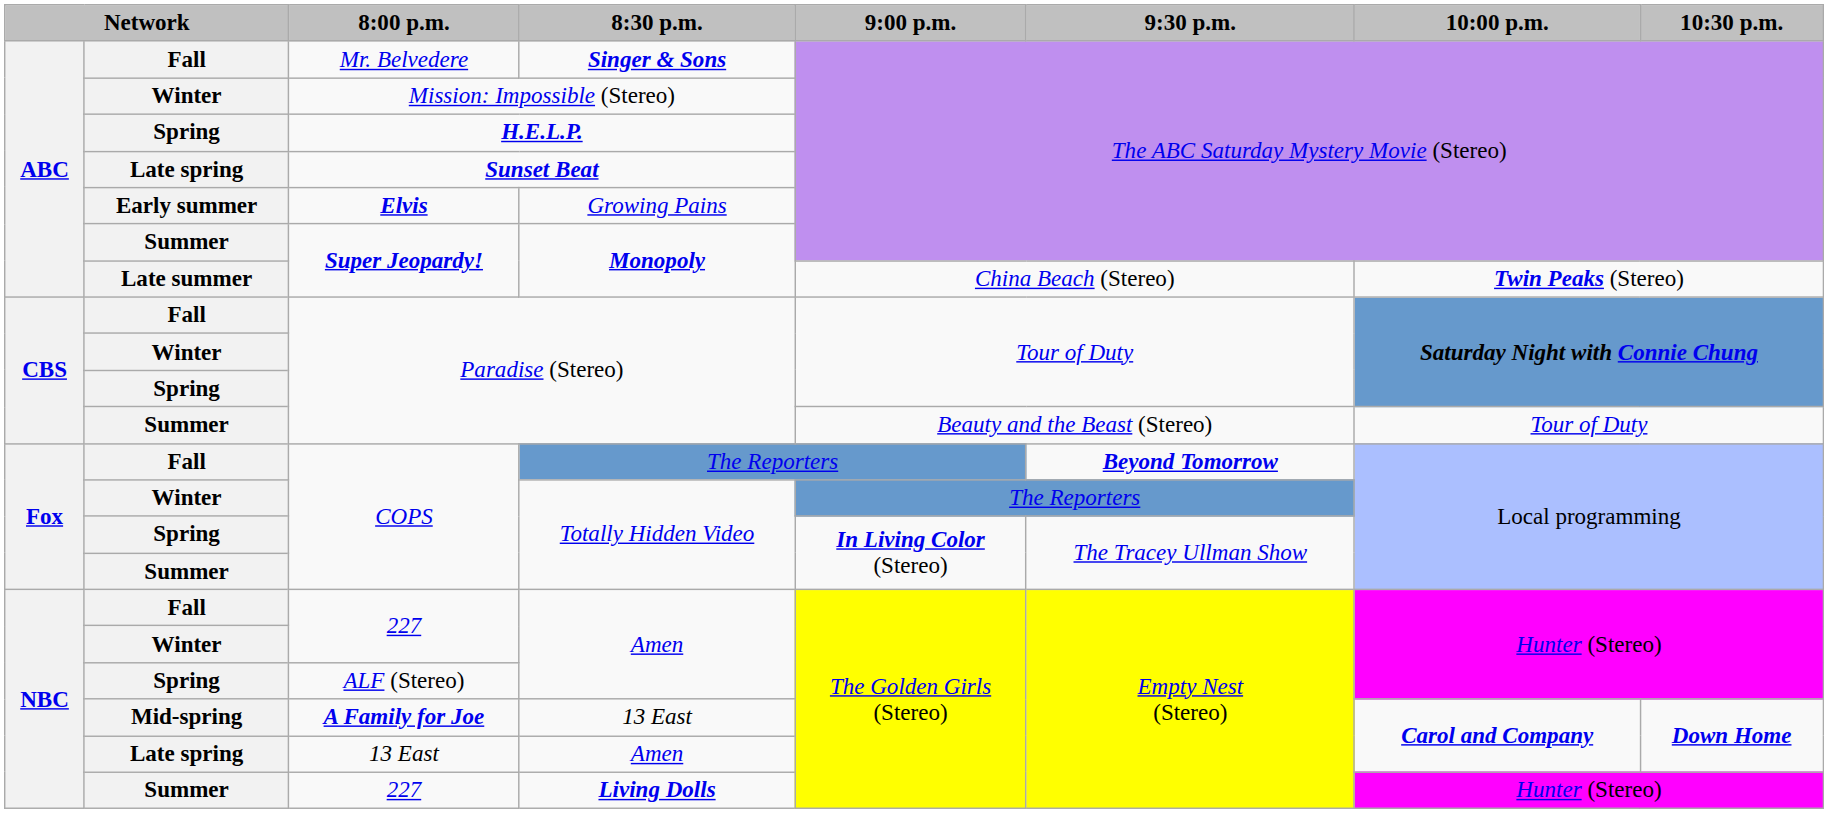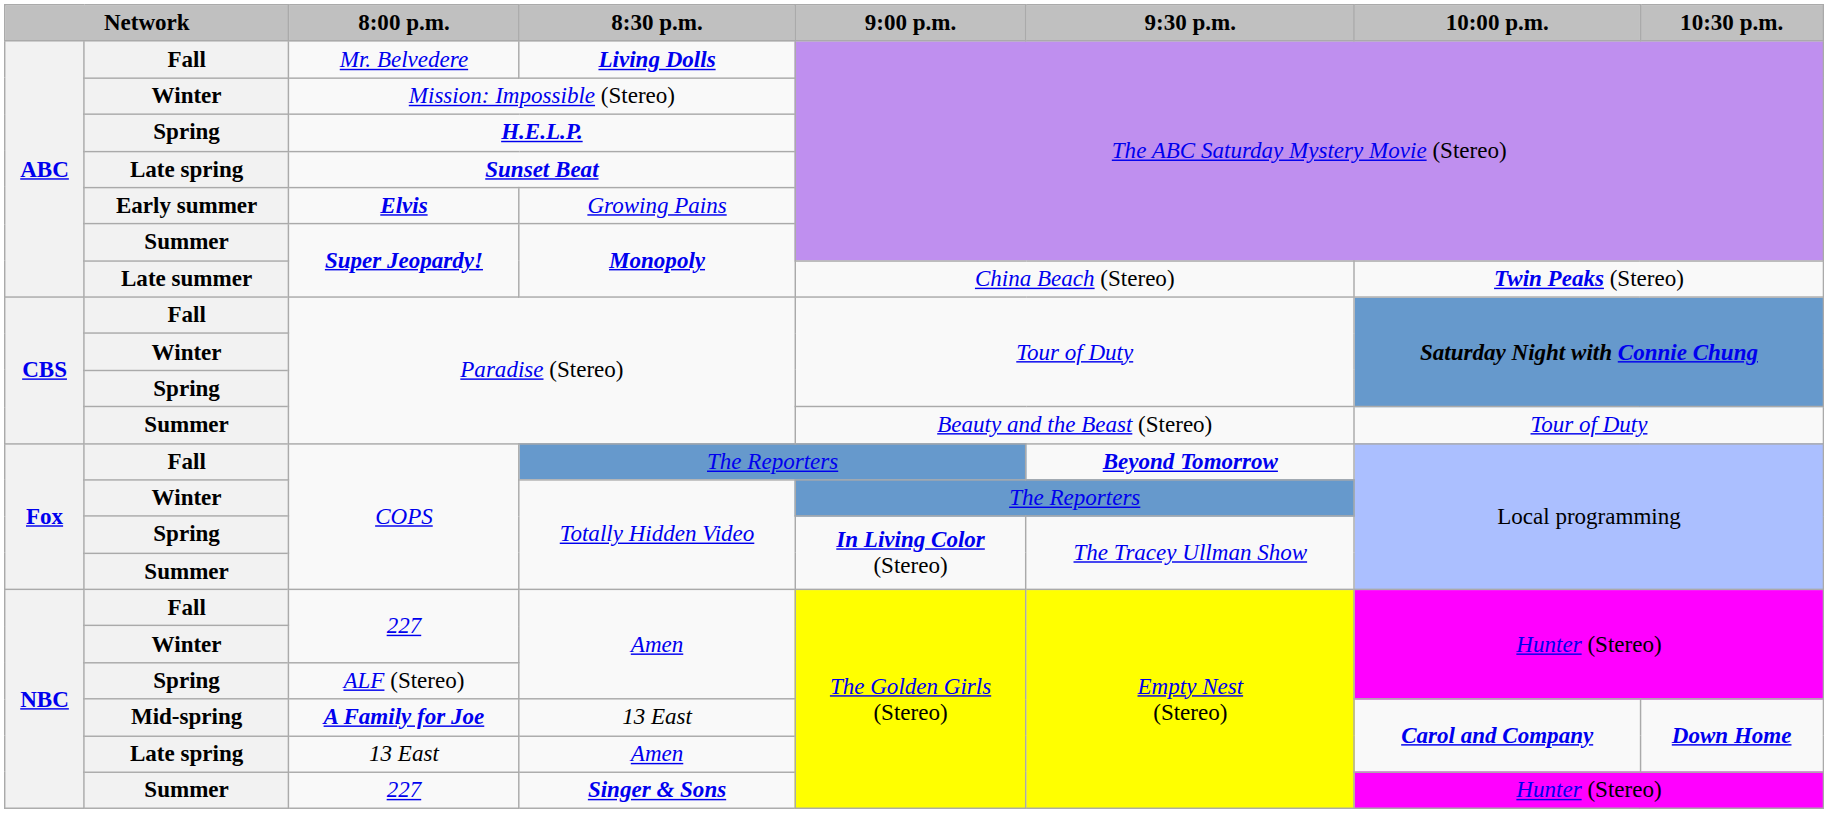Mr. Belvedere | 8:30 p.m.: Singer & Sons -> Living Dolls
Summer / 227 | 8:30 p.m.: Living Dolls -> Singer & Sons
